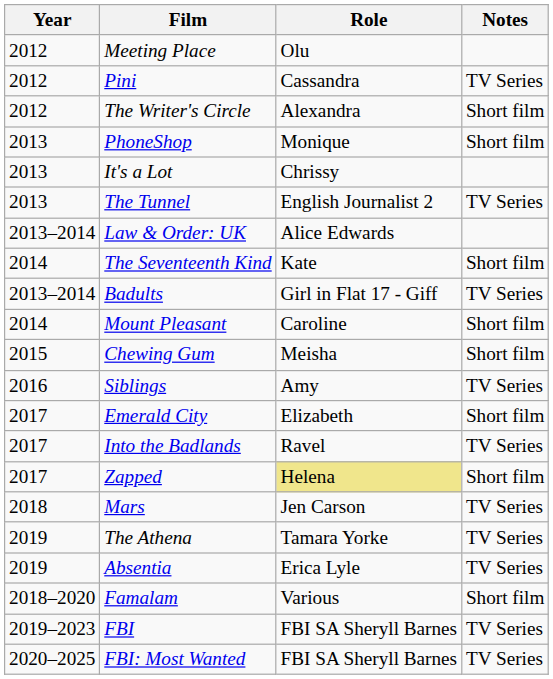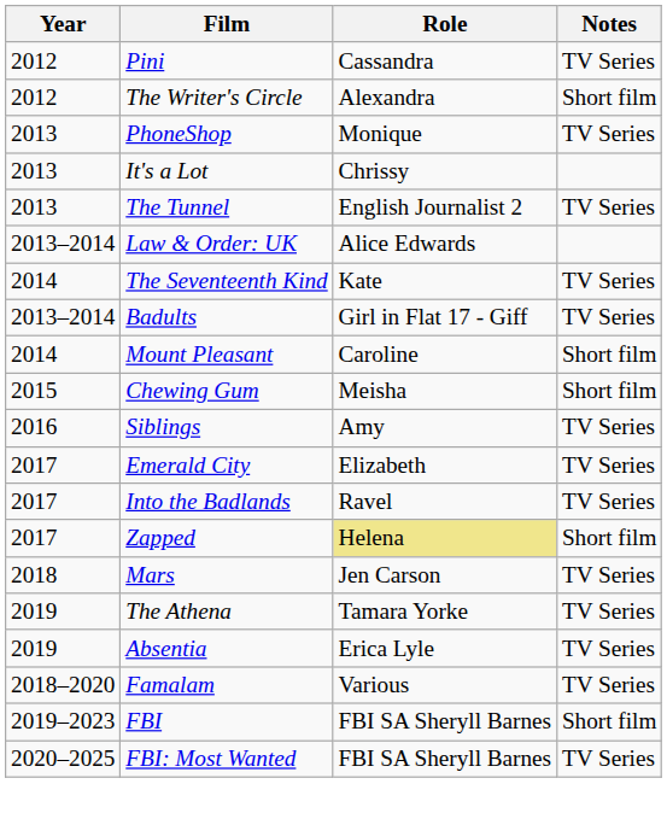- row: 2012 | Meeting Place | Olu
PhoneShop | Notes: Short film -> TV Series
The Seventeenth Kind | Notes: Short film -> TV Series
Emerald City | Notes: Short film -> TV Series
Famalam | Notes: Short film -> TV Series
FBI | Notes: TV Series -> Short film
